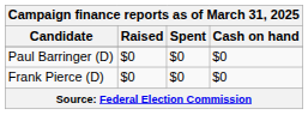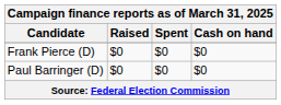rows swapped: Frank Pierce (D) <-> Paul Barringer (D)
